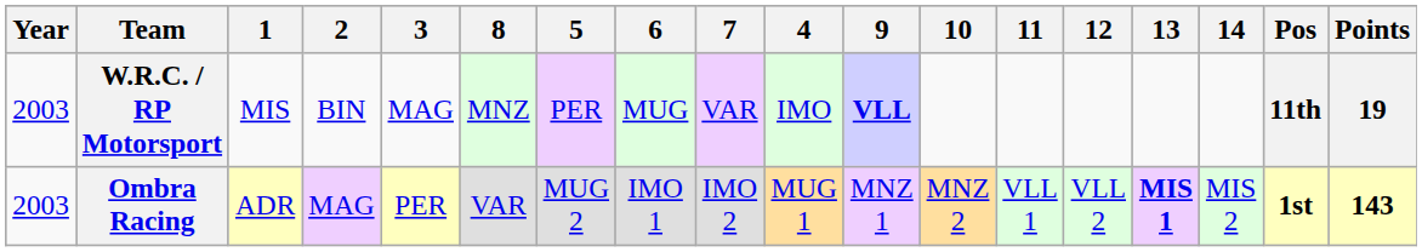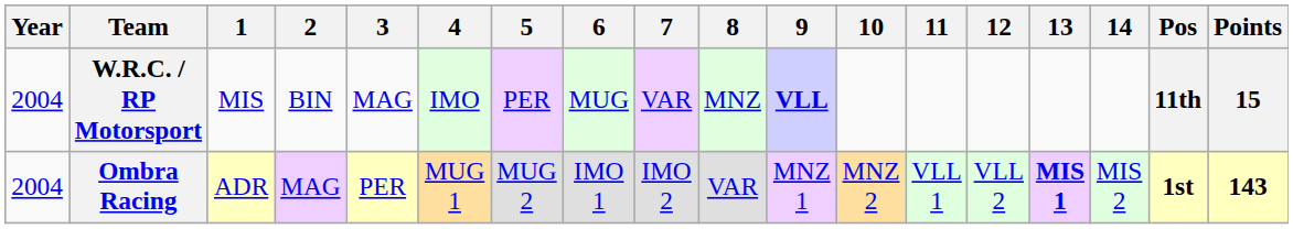columns swapped: 4 <-> 8
W.R.C. / RP Motorsport | Year: 2003 -> 2004
W.R.C. / RP Motorsport | Points: 19 -> 15
Ombra Racing | Year: 2003 -> 2004
